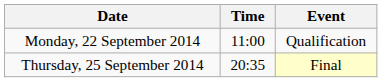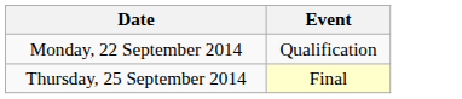- column: Time | 11:00 | 20:35
